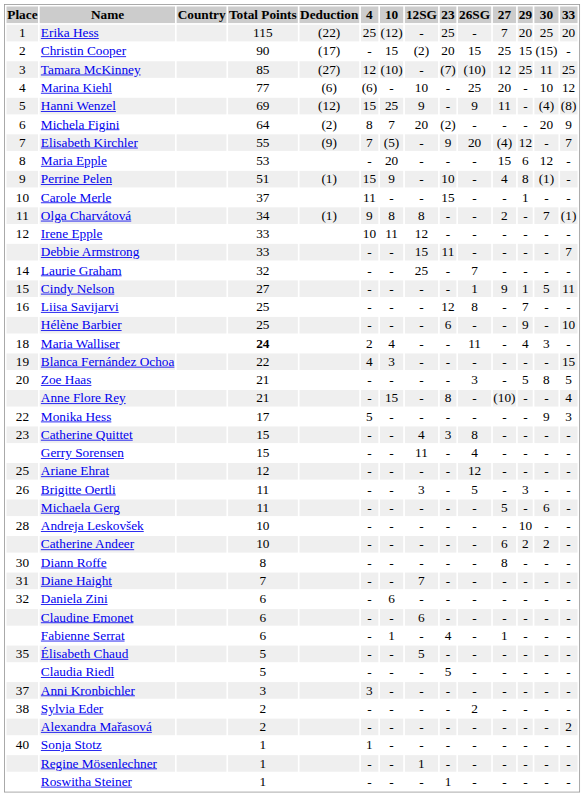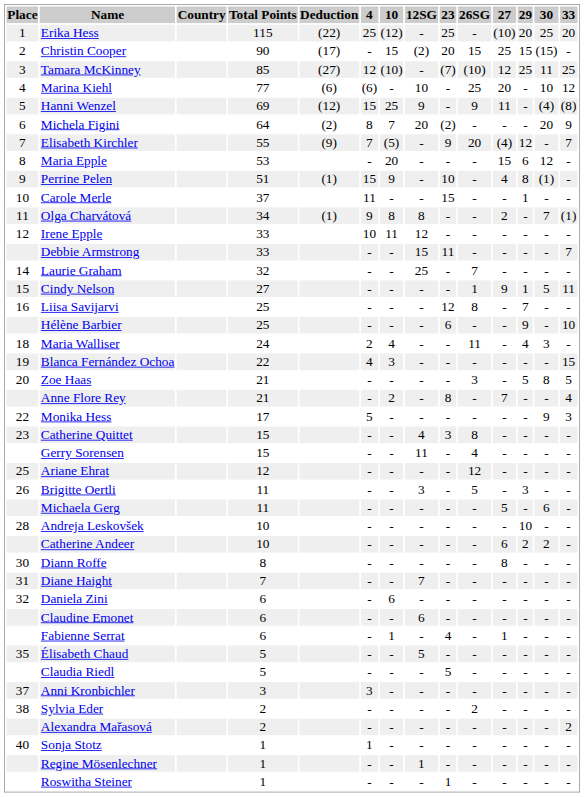Erika Hess | 27: 7 -> (10)
Maria Walliser | Total Points: bold -> normal
Anne Flore Rey | 10: 15 -> 2
Anne Flore Rey | 27: (10) -> 7
